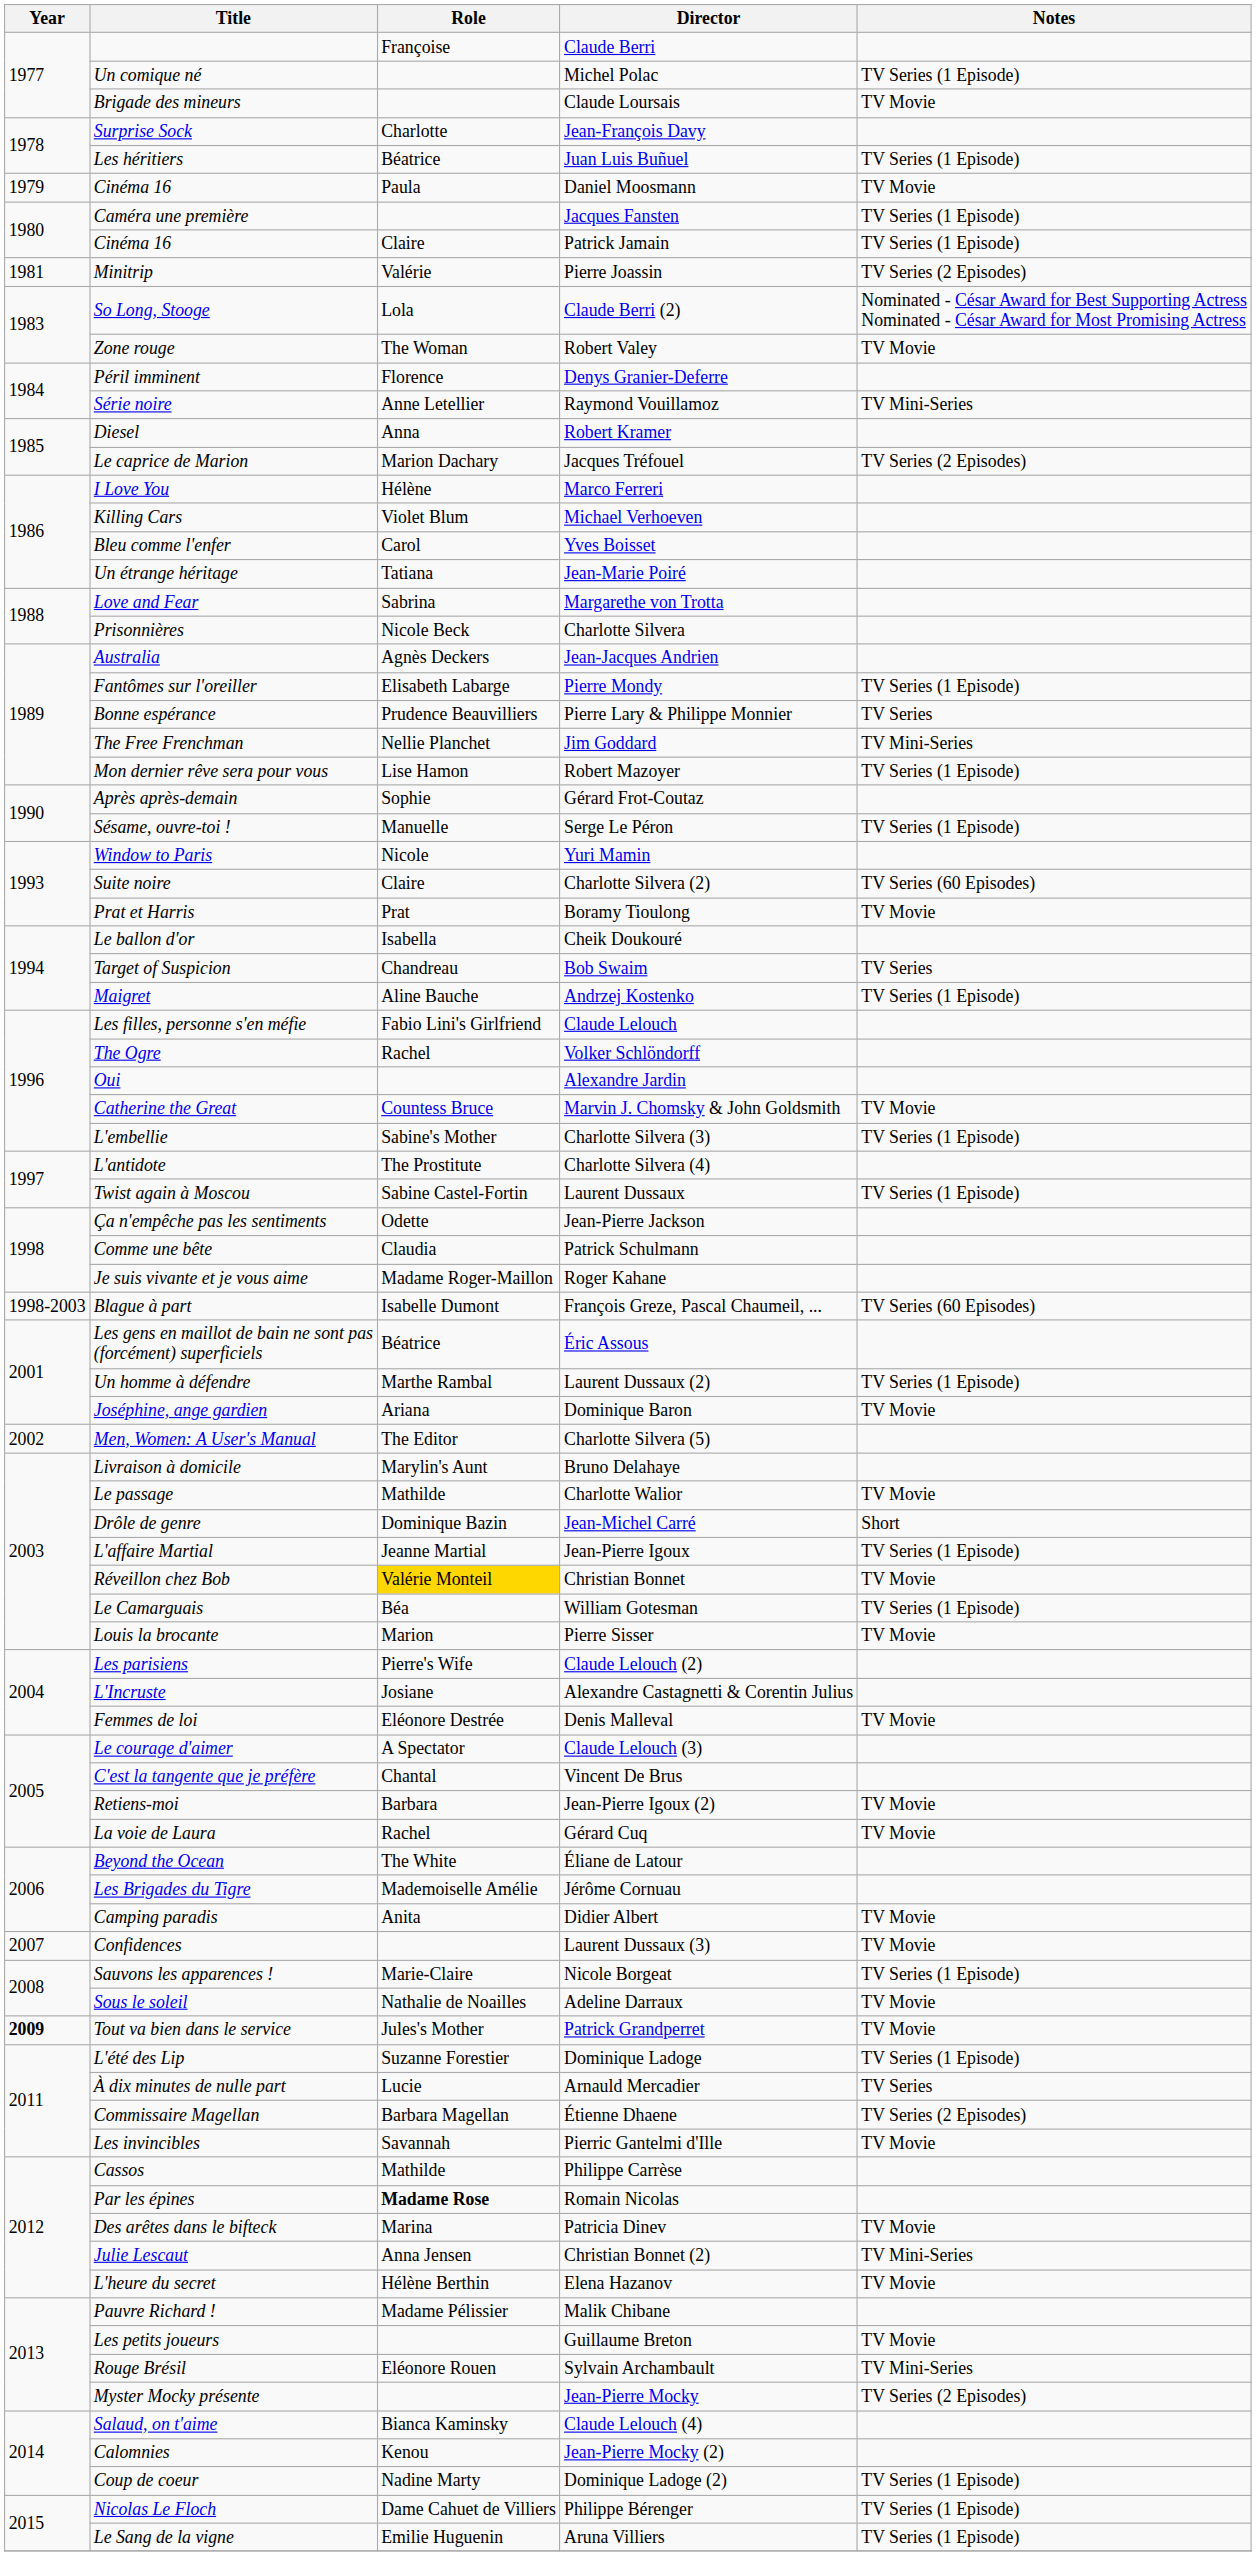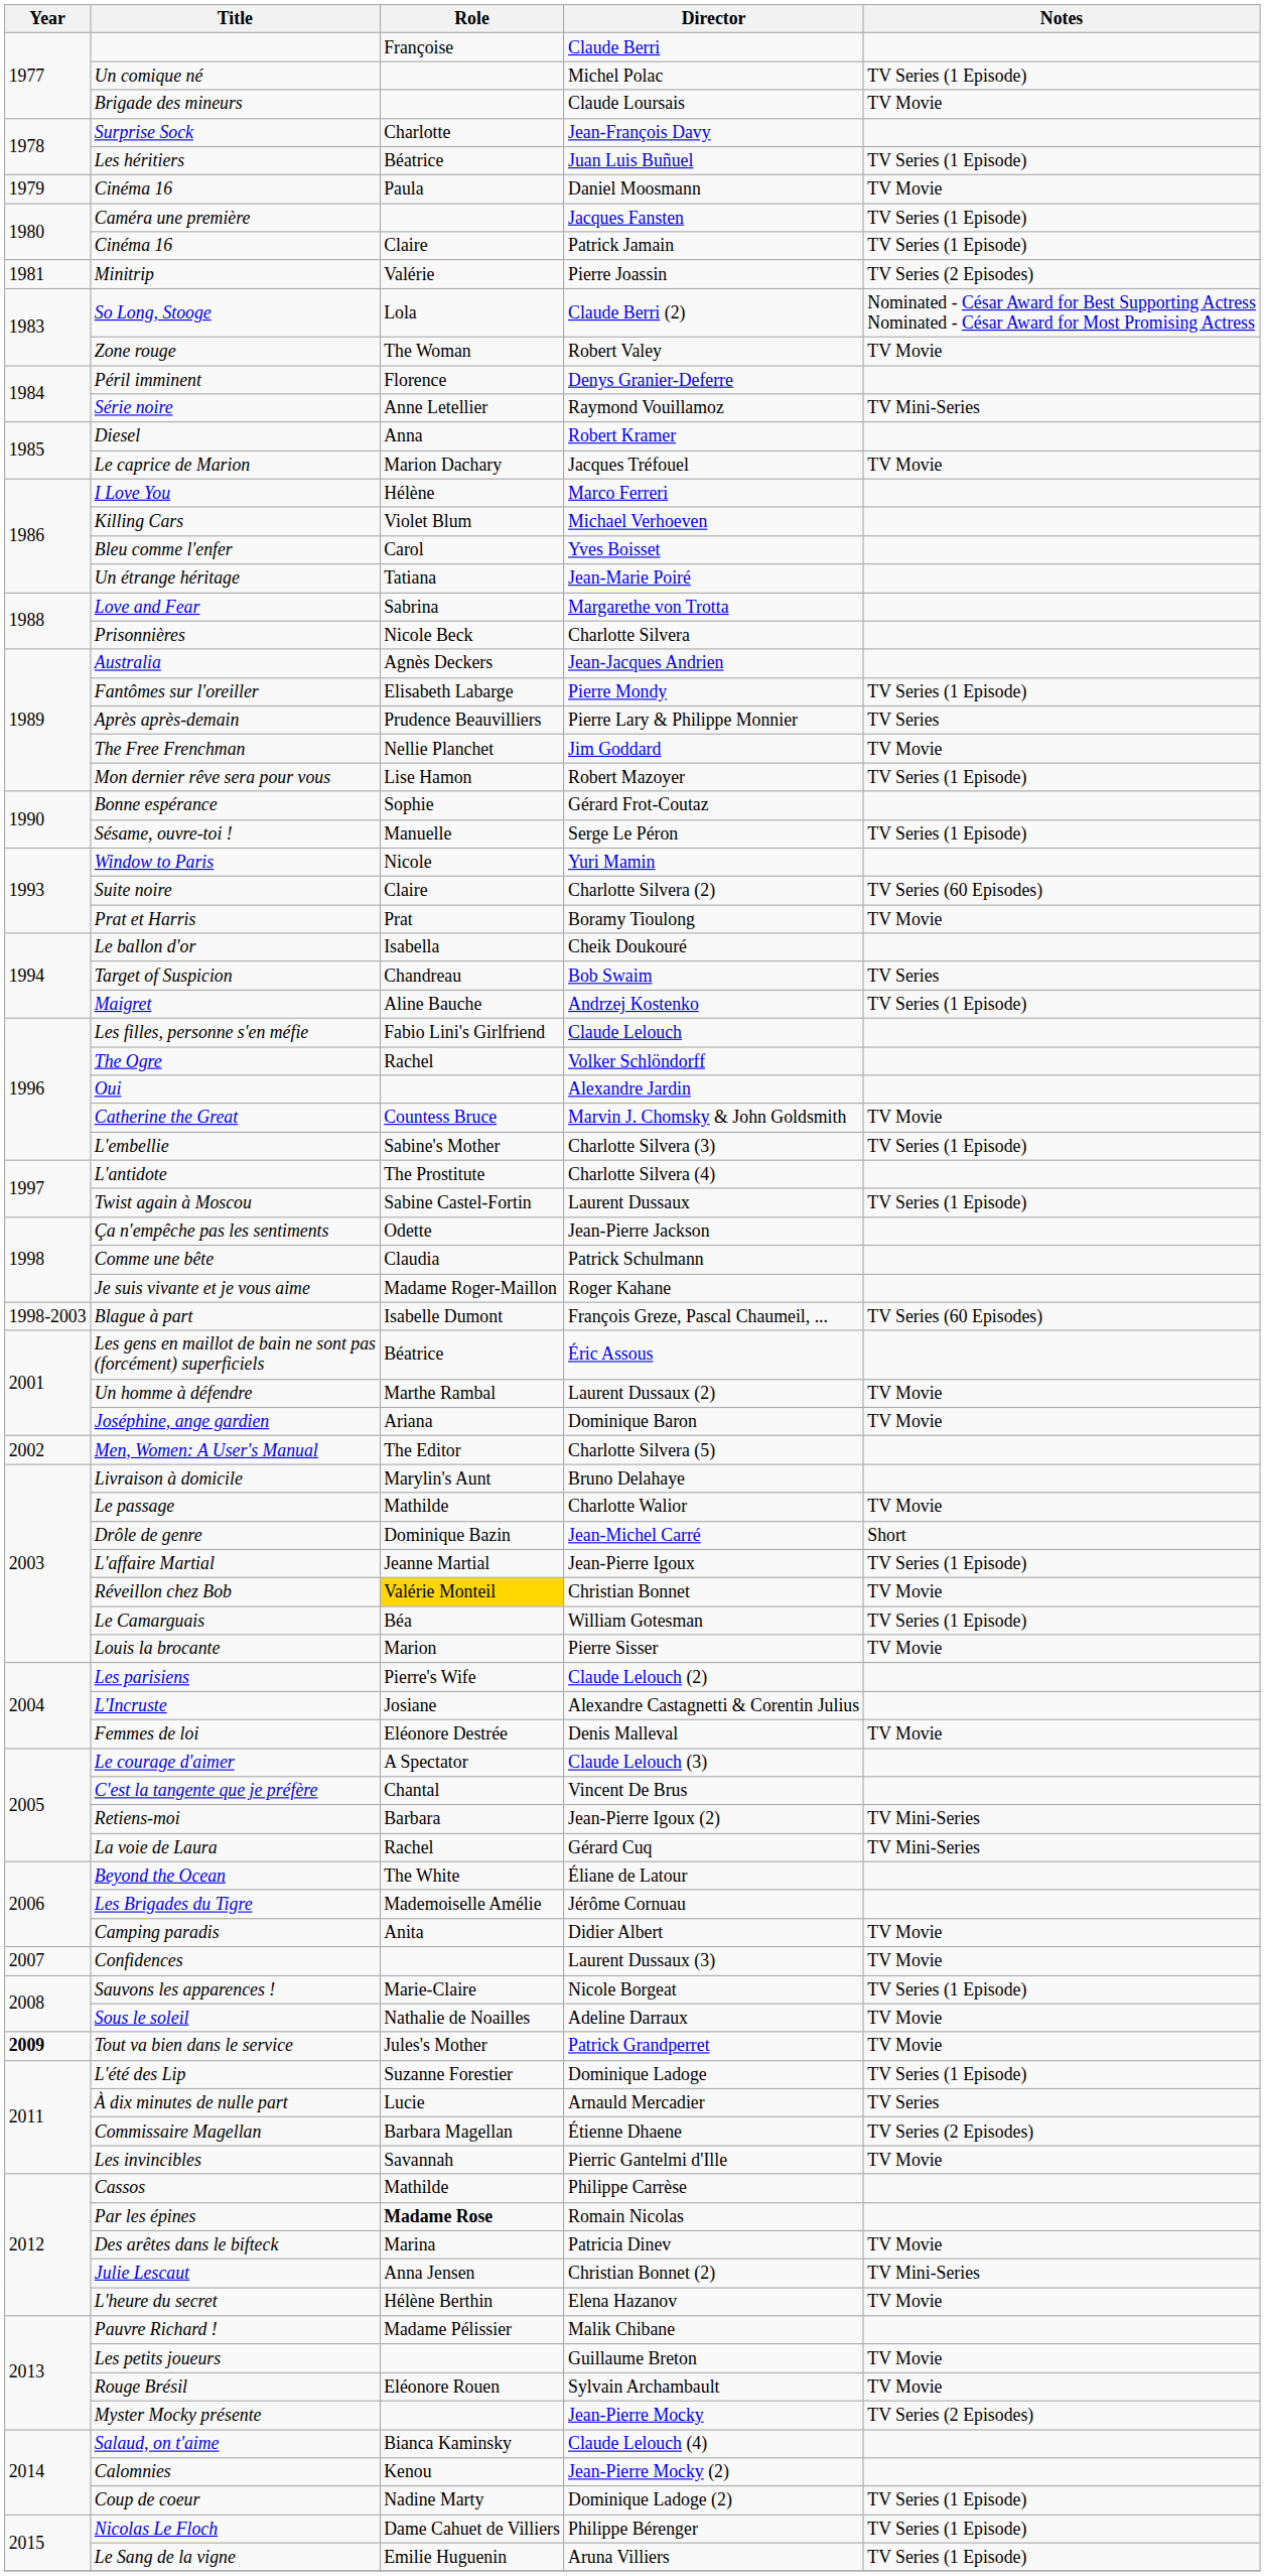Jacques Tréfouel | Notes: TV Series (2 Episodes) -> TV Movie
Pierre Lary & Philippe Monnier | Title: Bonne espérance -> Après après-demain
Jim Goddard | Notes: TV Mini-Series -> TV Movie
Gérard Frot-Coutaz | Title: Après après-demain -> Bonne espérance
Laurent Dussaux (2) | Notes: TV Series (1 Episode) -> TV Movie
Jean-Pierre Igoux (2) | Notes: TV Movie -> TV Mini-Series
Gérard Cuq | Notes: TV Movie -> TV Mini-Series
Sylvain Archambault | Notes: TV Mini-Series -> TV Movie
